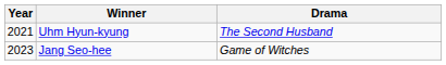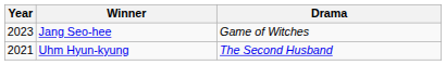rows swapped: Uhm Hyun-kyung <-> Jang Seo-hee
